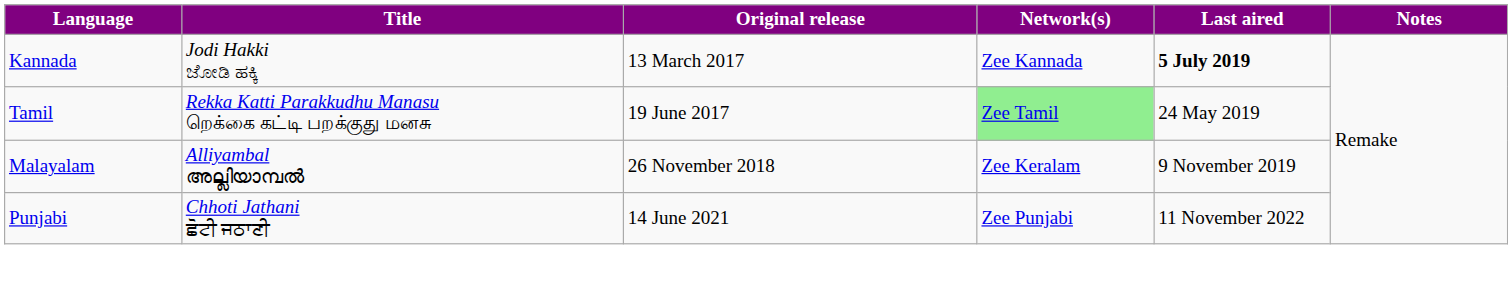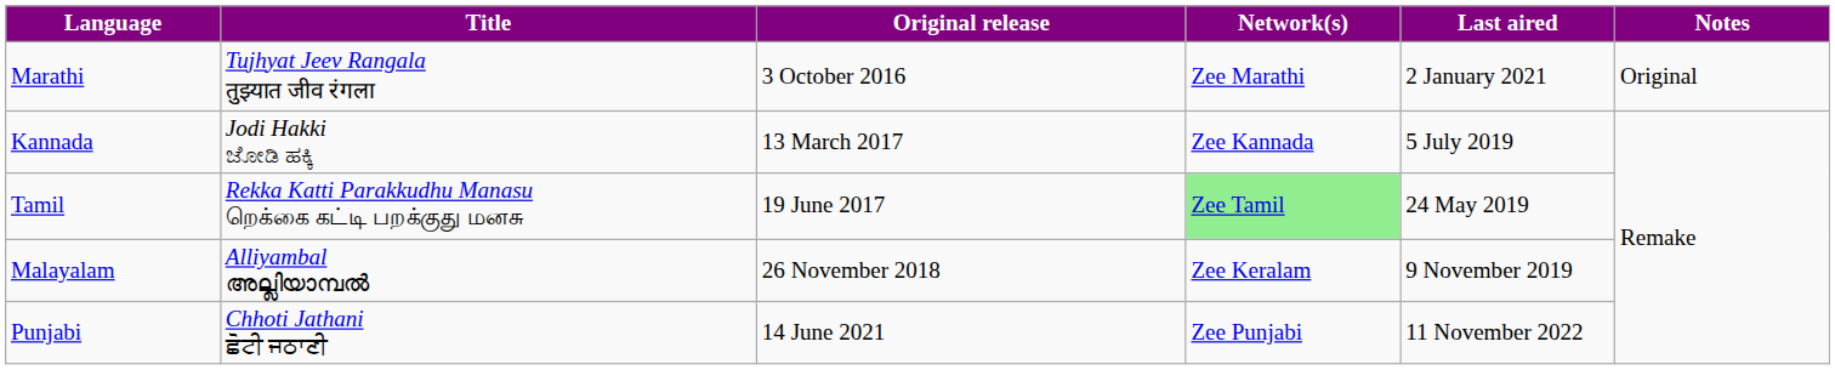+ row: Marathi | Tujhyat Jeev Rangala तुझ्यात जीव रंगला | 3 October 2016 | Zee Marathi | 2 January 2021 | Original
Kannada | Last aired: bold -> normal
